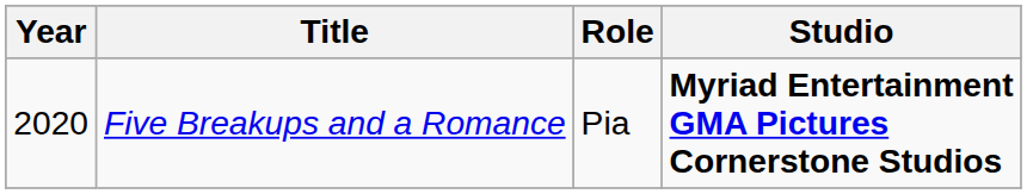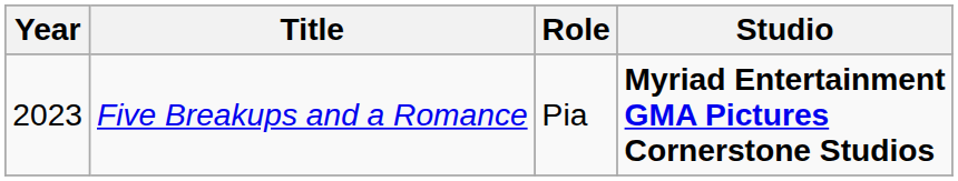Five Breakups and a Romance | Year: 2020 -> 2023
